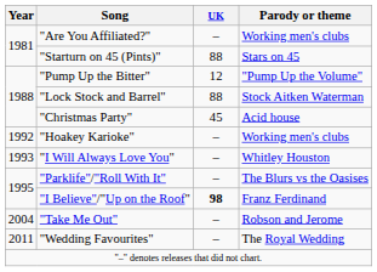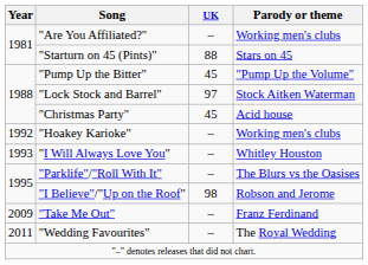"Pump Up the Bitter" | UK: 12 -> 45
"Lock Stock and Barrel" | UK: 88 -> 97
"I Believe"/"Up on the Roof" | UK: bold -> normal
"I Believe"/"Up on the Roof" | Parody or theme: Franz Ferdinand -> Robson and Jerome
"Take Me Out" | Year: 2004 -> 2009
"Take Me Out" | Parody or theme: Robson and Jerome -> Franz Ferdinand
